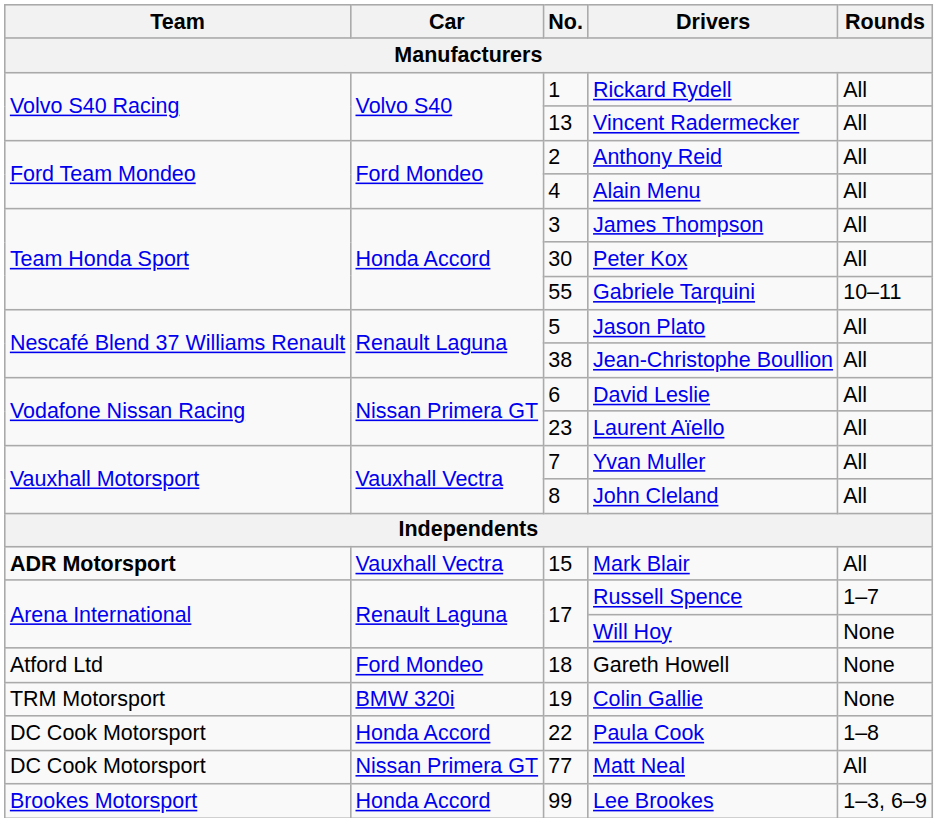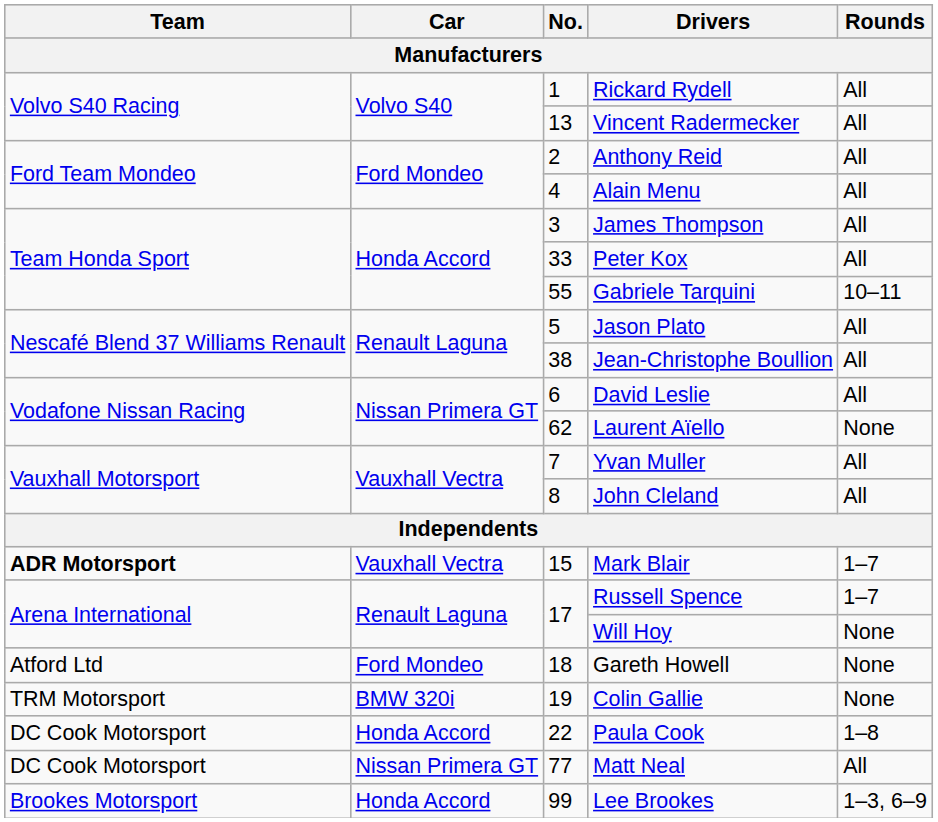Peter Kox | No.: 30 -> 33
Laurent Aïello | No.: 23 -> 62
Laurent Aïello | Rounds: All -> None
Mark Blair | Rounds: All -> 1–7
